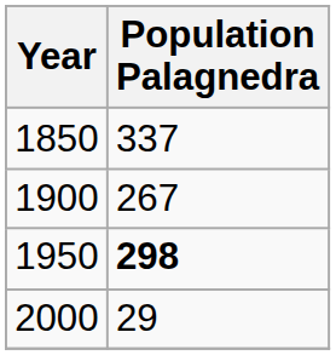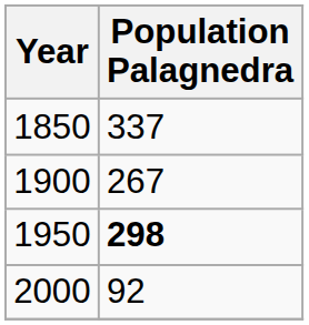2000 | Population Palagnedra: 29 -> 92
